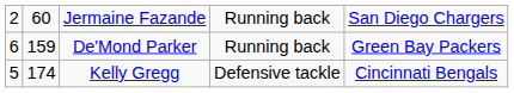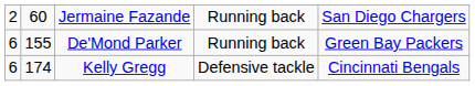De'Mond Parker | column 2: 159 -> 155
Kelly Gregg | column 1: 5 -> 6
